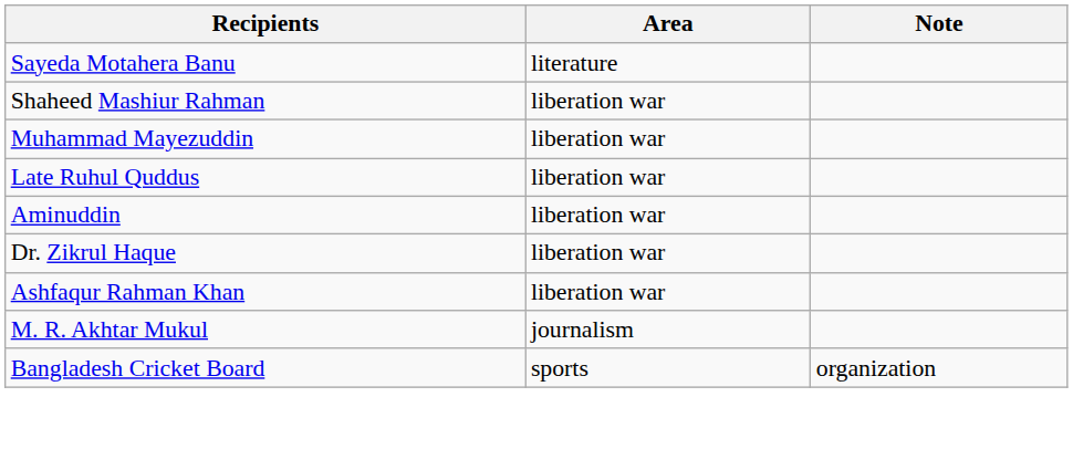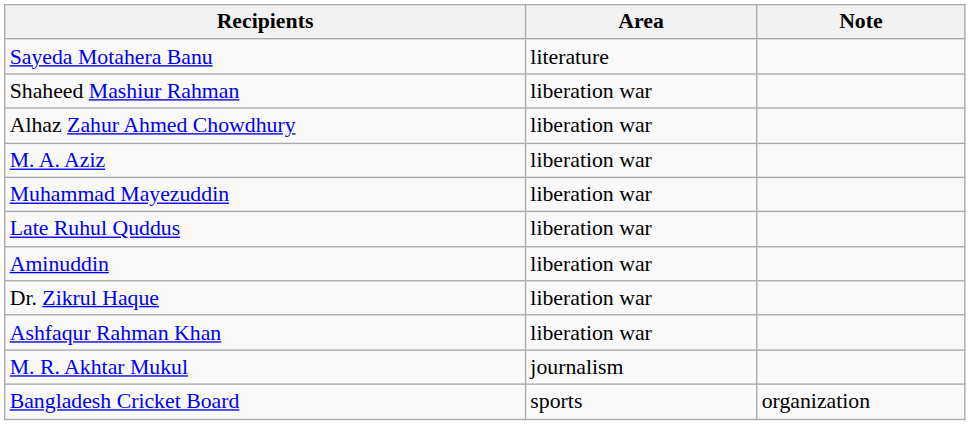+ row: Alhaz Zahur Ahmed Chowdhury | liberation war
+ row: M. A. Aziz | liberation war
